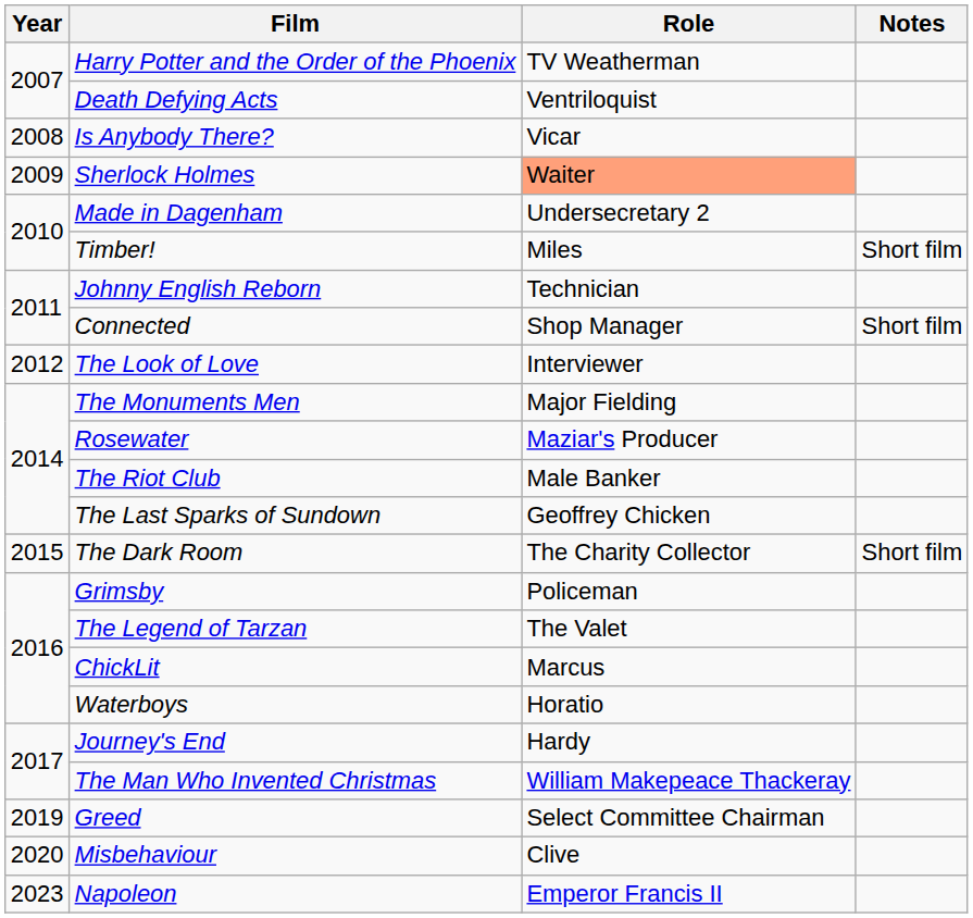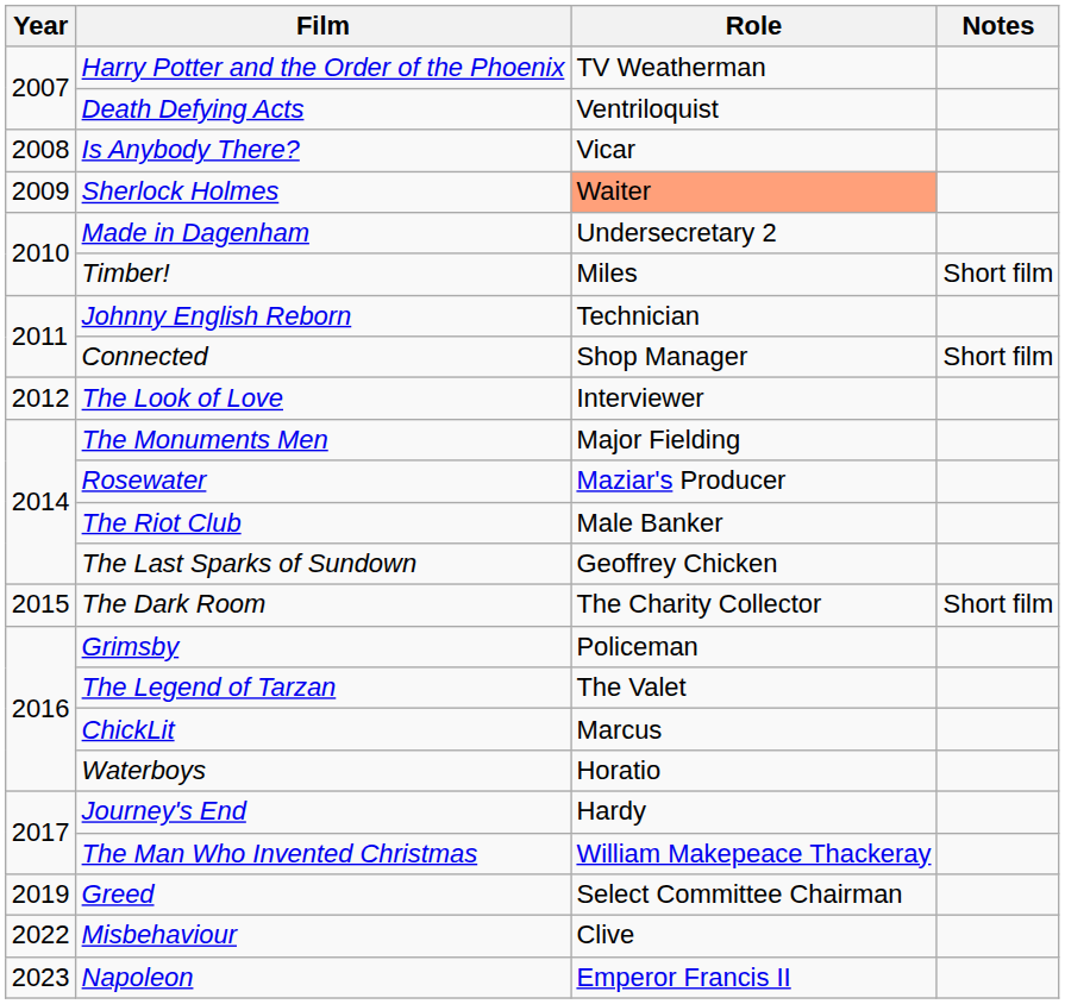Misbehaviour | Year: 2020 -> 2022
